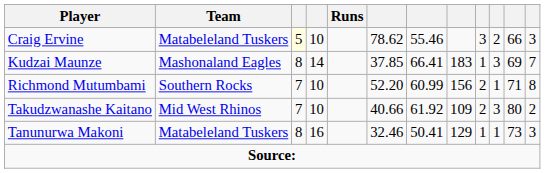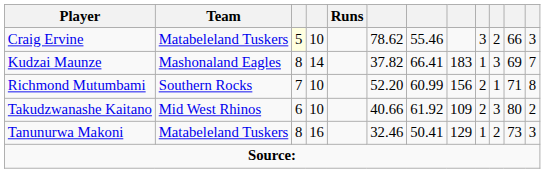Kudzai Maunze | column 6: 37.85 -> 37.82
Takudzwanashe Kaitano | column 3: 7 -> 6
Tanunurwa Makoni | column 10: 1 -> 2
